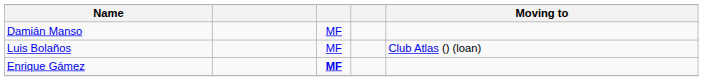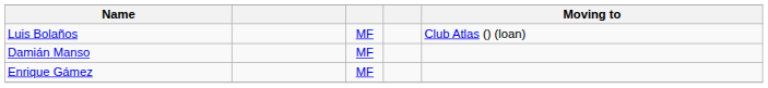rows swapped: Luis Bolaños <-> Damián Manso
Enrique Gámez | column 3: bold -> normal
